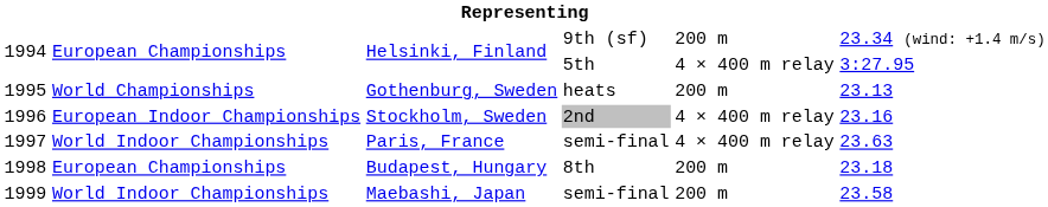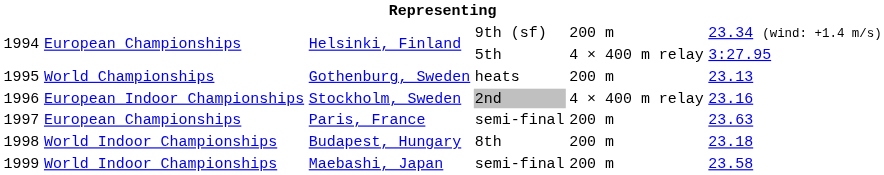1997 | column 2: World Indoor Championships -> European Championships
1997 | column 5: 4 × 400 m relay -> 200 m
1998 | column 2: European Championships -> World Indoor Championships
